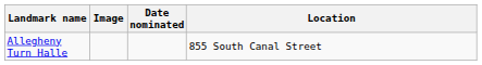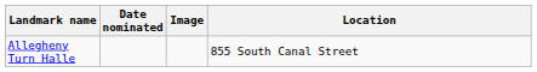columns swapped: Image <-> Date nominated
